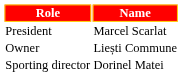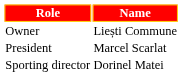rows swapped: Owner <-> President
